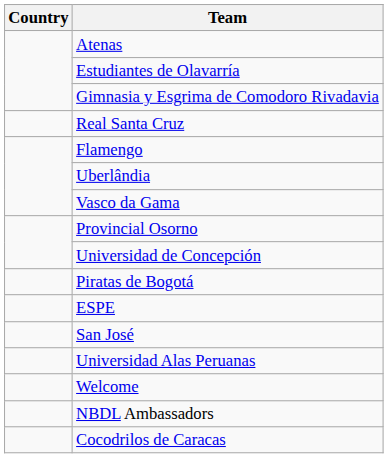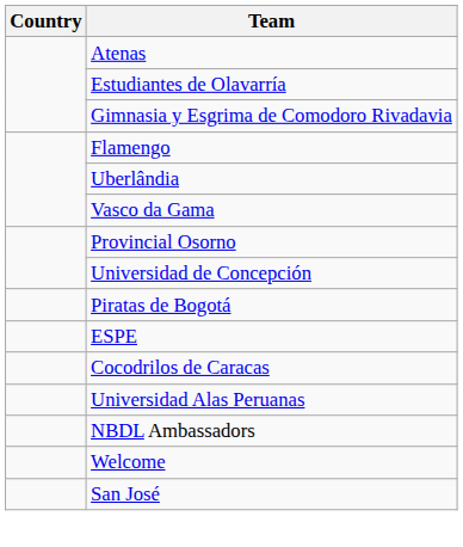- row: Real Santa Cruz
rows swapped: San José <-> Cocodrilos de Caracas
rows swapped: NBDL Ambassadors <-> Welcome
